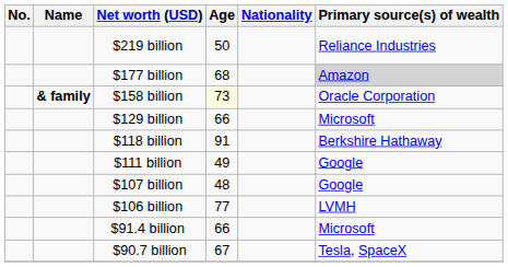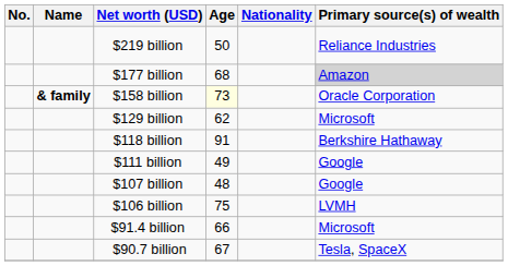$129 billion | Age: 66 -> 62
$106 billion | Age: 77 -> 75
